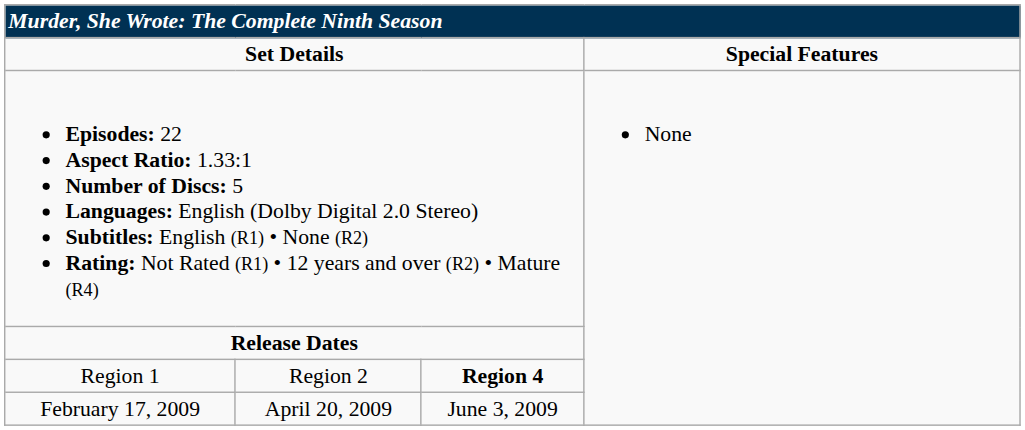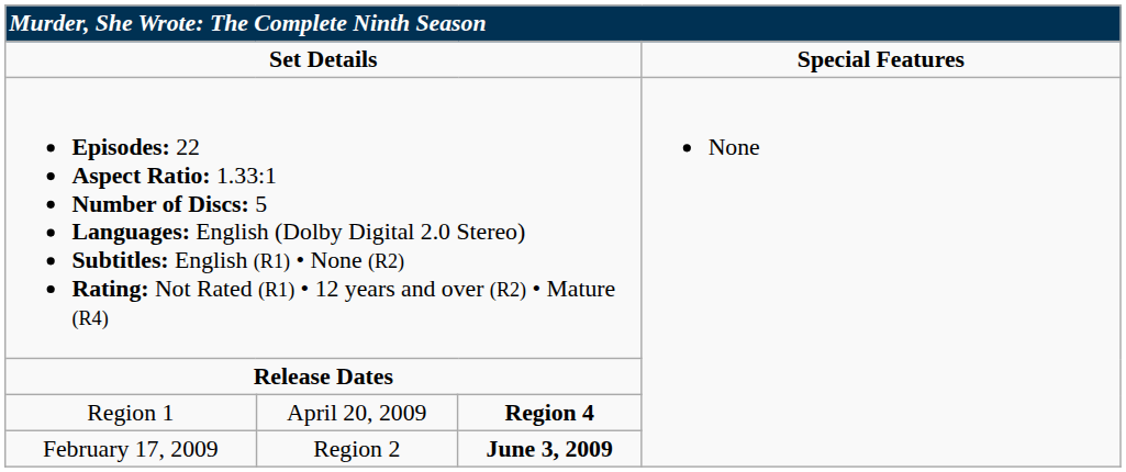Region 1 | column 2: Region 2 -> April 20, 2009
February 17, 2009 | column 2: April 20, 2009 -> Region 2
February 17, 2009 | column 3: normal -> bold
